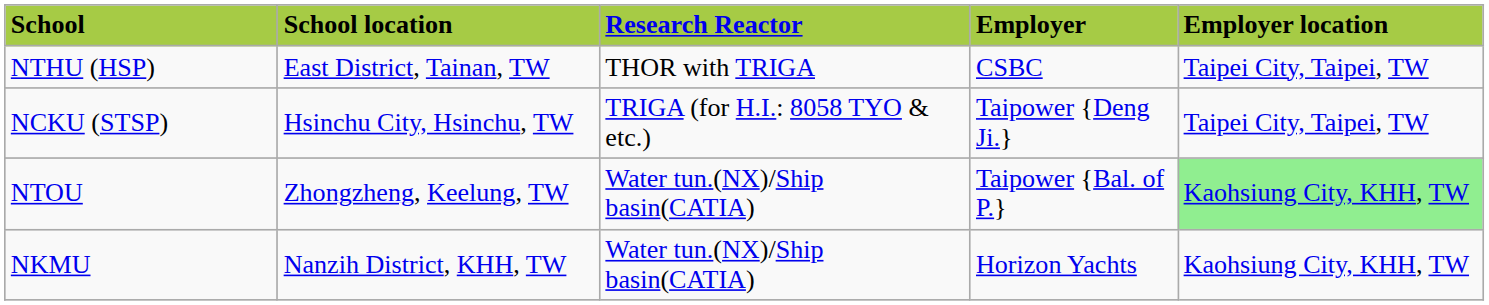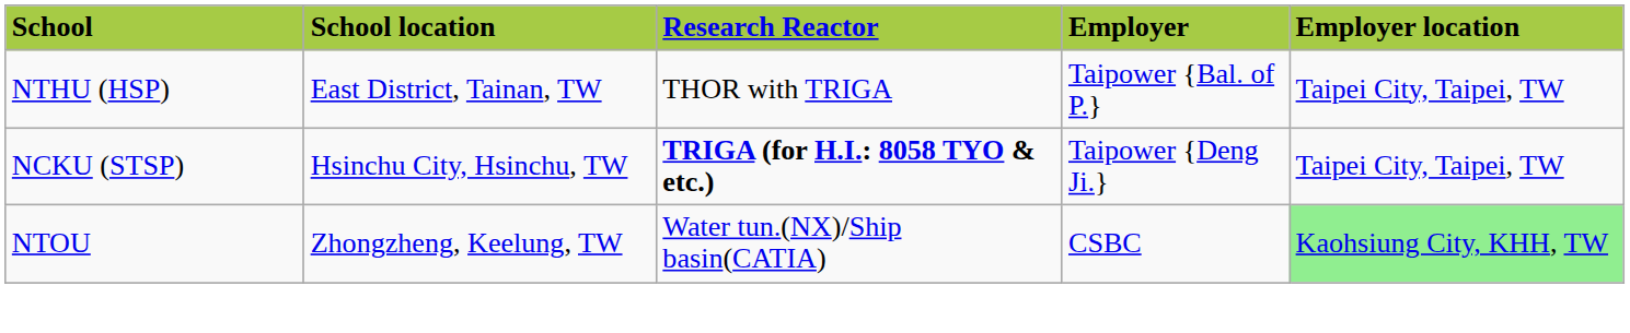NTHU (HSP) | Employer: CSBC -> Taipower {Bal. of P.}
NCKU (STSP) | Research Reactor: normal -> bold
NTOU | Employer: Taipower {Bal. of P.} -> CSBC
- row: NKMU | Nanzih District, KHH, TW | Water tun.(NX)/Ship basin(CATIA) | Horizon Yachts | Kaohsiung City, KHH, TW
